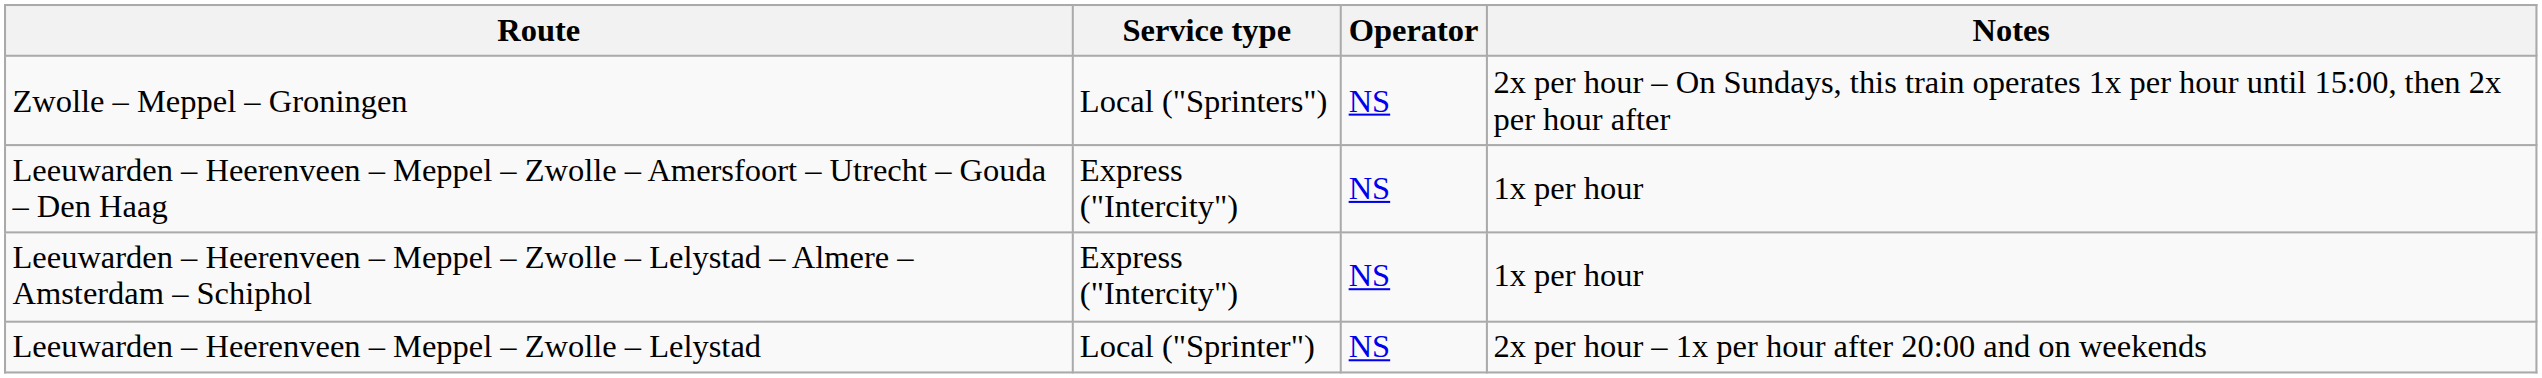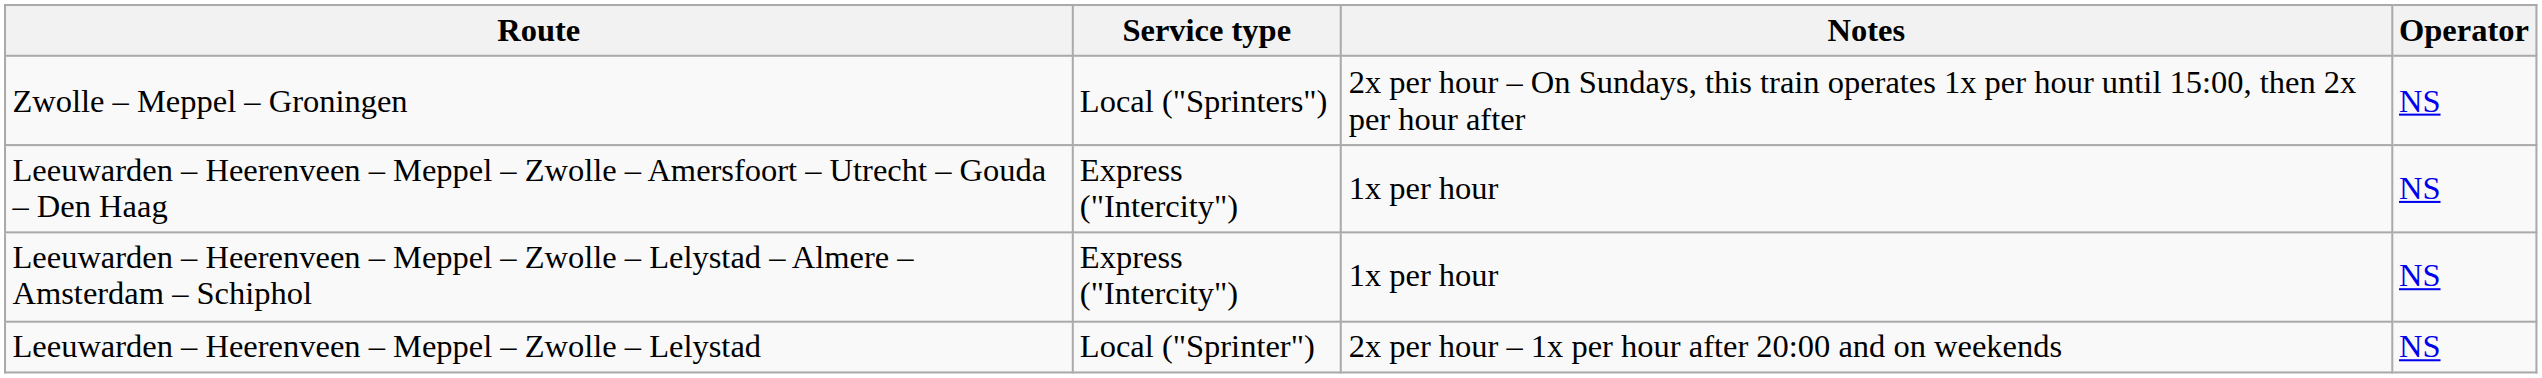columns swapped: Operator <-> Notes
